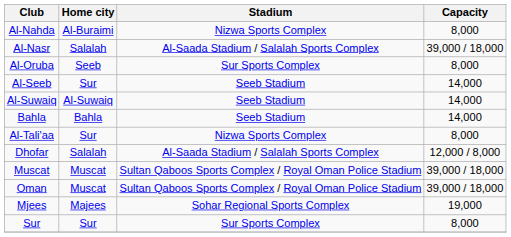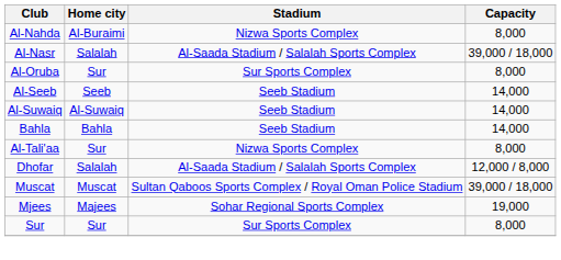Al-Oruba | Home city: Seeb -> Sur
Al-Seeb | Home city: Sur -> Seeb
- row: Oman | Muscat | Sultan Qaboos Sports Complex / Royal Oman Police Stadium | 39,000 / 18,000
